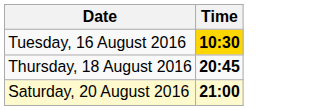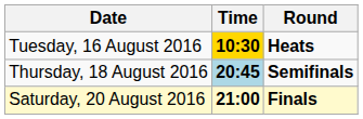+ column: Round | Heats | Semifinals | Finals
Thursday, 18 August 2016 | Time: no background -> lightblue background
